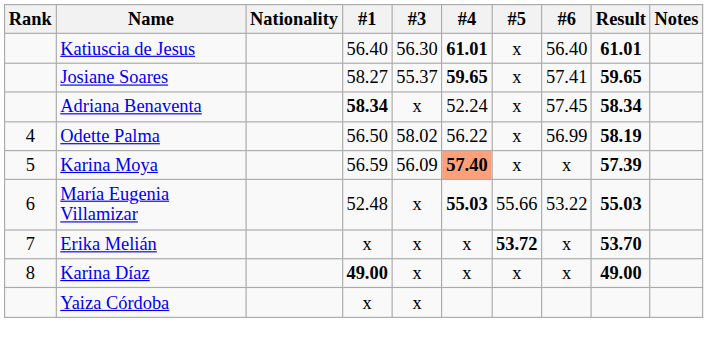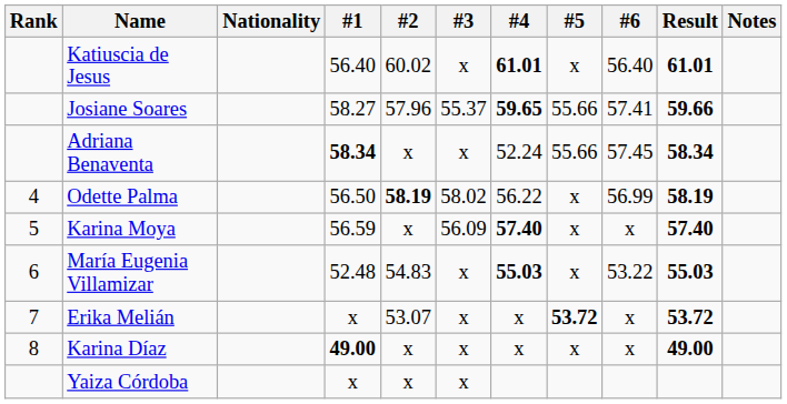+ column: #2 | 60.02 | 57.96 | x | 58.19 | x | 54.83 | 53.07 | x | x
Katiuscia de Jesus | #3: 56.30 -> x
Josiane Soares | #5: x -> 55.66
Josiane Soares | Result: 59.65 -> 59.66
Adriana Benaventa | #5: x -> 55.66
Karina Moya | #4: lightsalmon background -> no background
Karina Moya | Result: 57.39 -> 57.40
María Eugenia Villamizar | #5: 55.66 -> x
Erika Melián | Result: 53.70 -> 53.72
